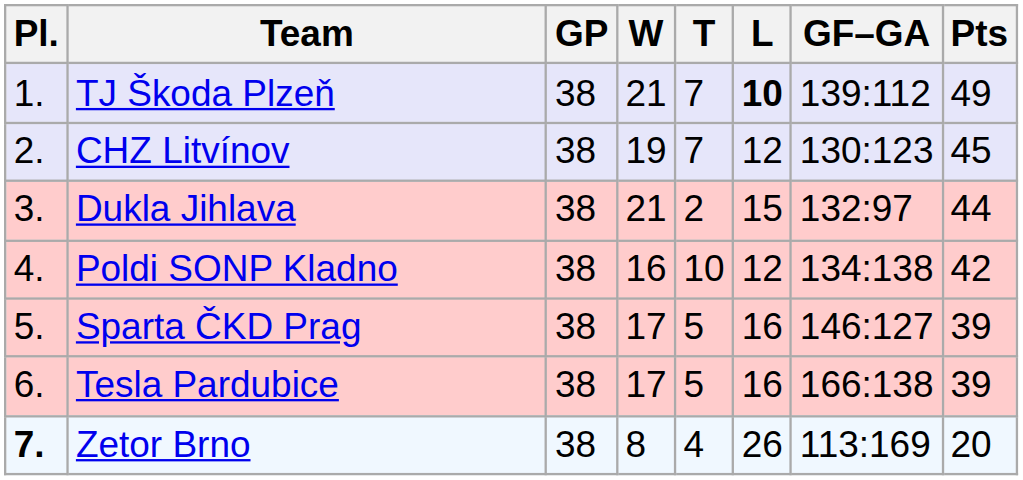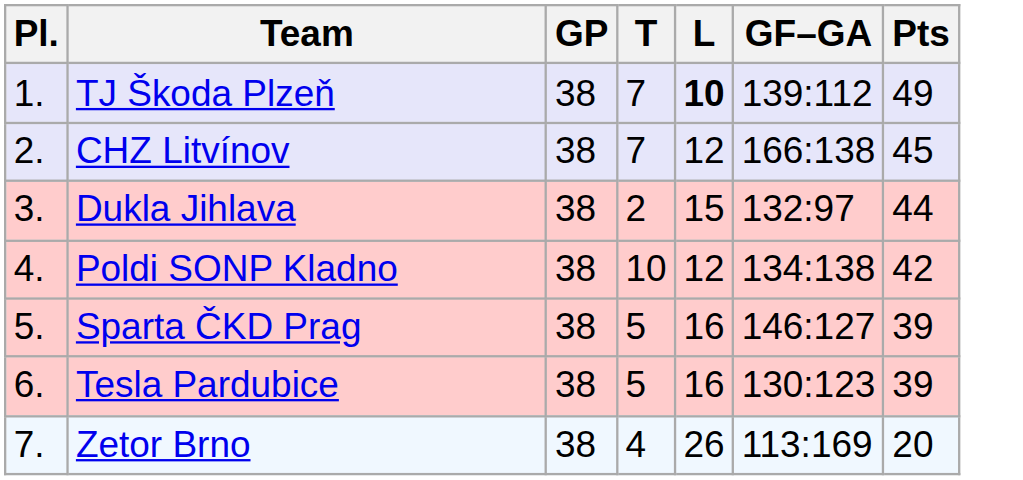- column: W | 21 | 19 | 21 | 16 | 17 | 17 | 8
CHZ Litvínov | GF–GA: 130:123 -> 166:138
Tesla Pardubice | GF–GA: 166:138 -> 130:123
Zetor Brno | Pl.: bold -> normal
